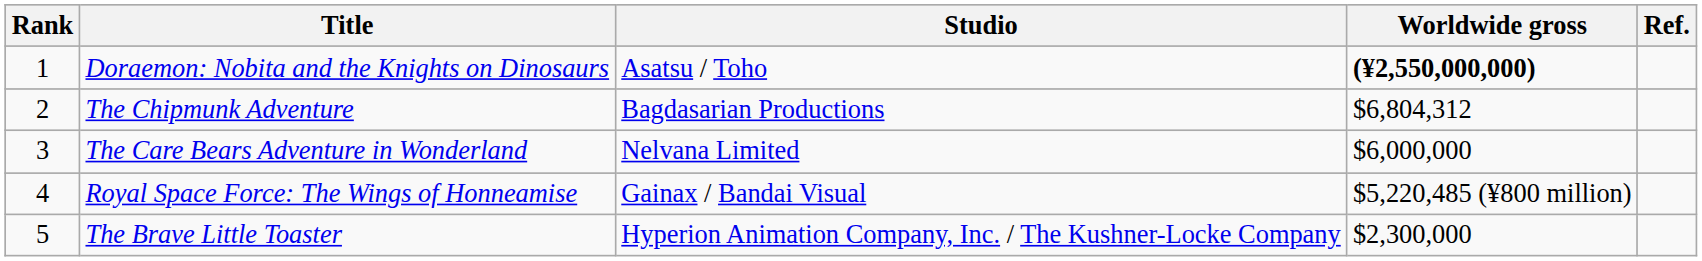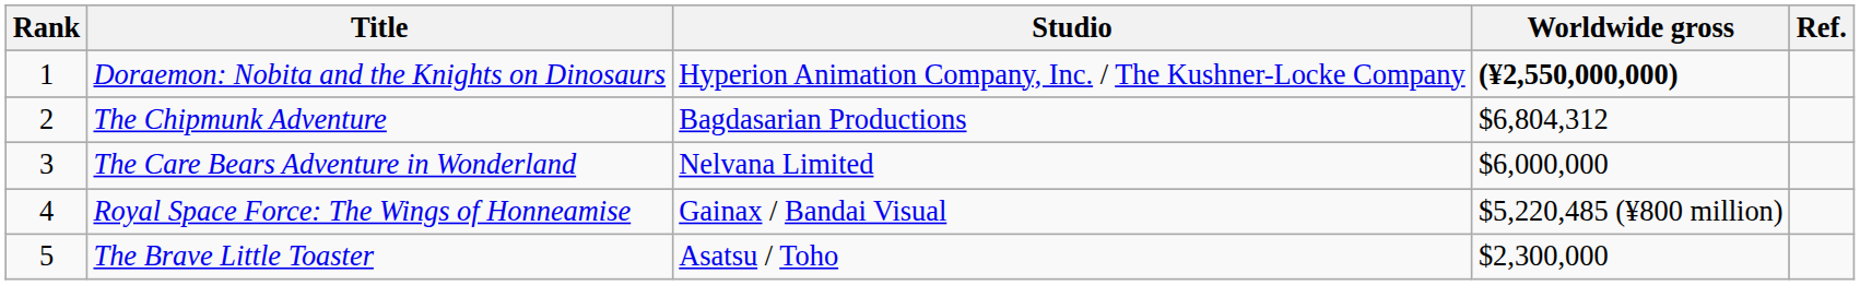Doraemon: Nobita and the Knights on Dinosaurs | Studio: Asatsu / Toho -> Hyperion Animation Company, Inc. / The Kushner-Locke Company
The Brave Little Toaster | Studio: Hyperion Animation Company, Inc. / The Kushner-Locke Company -> Asatsu / Toho
